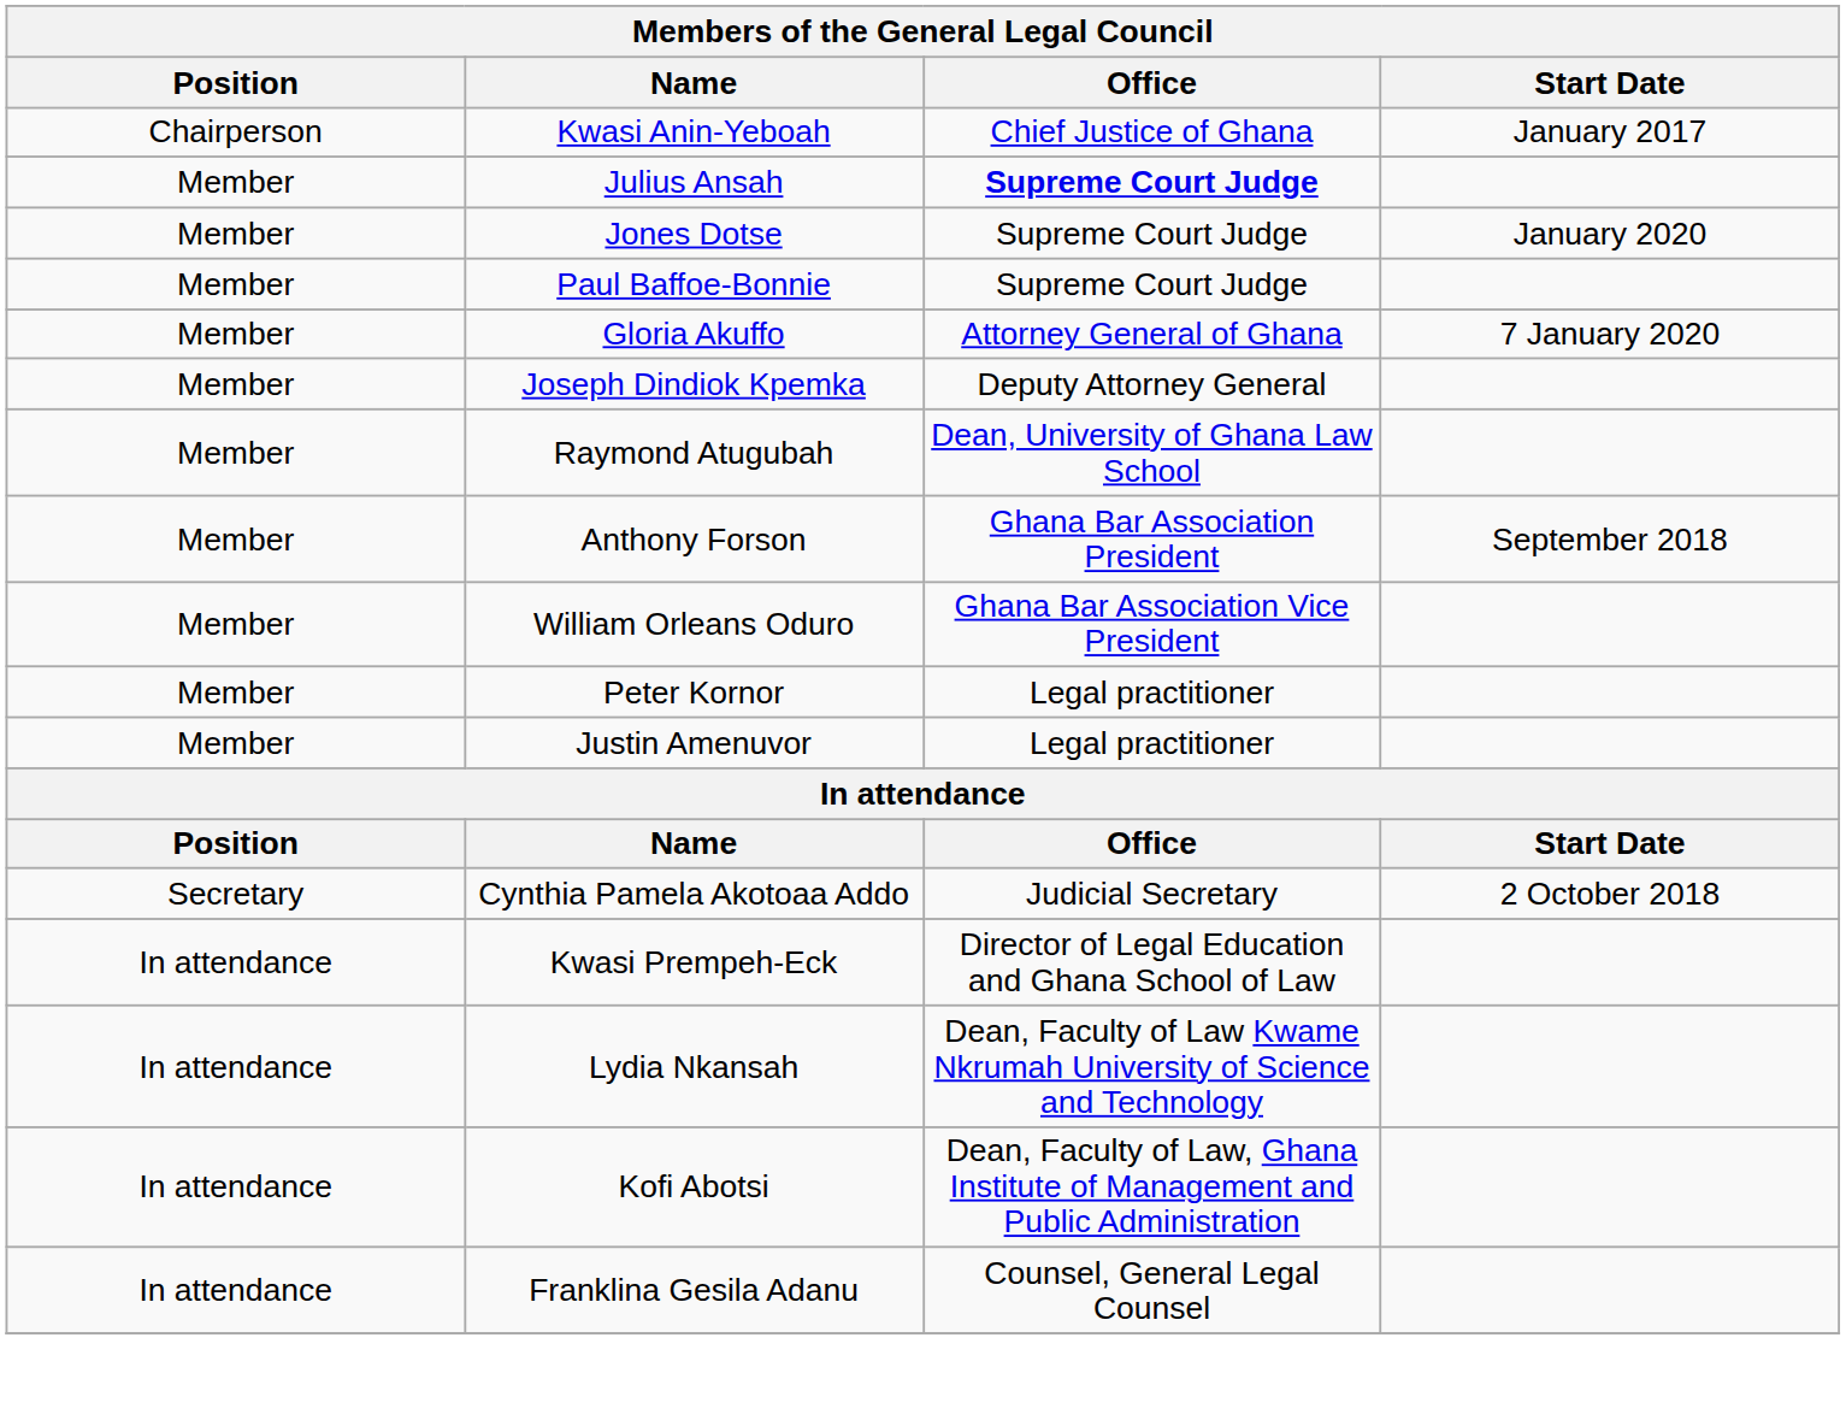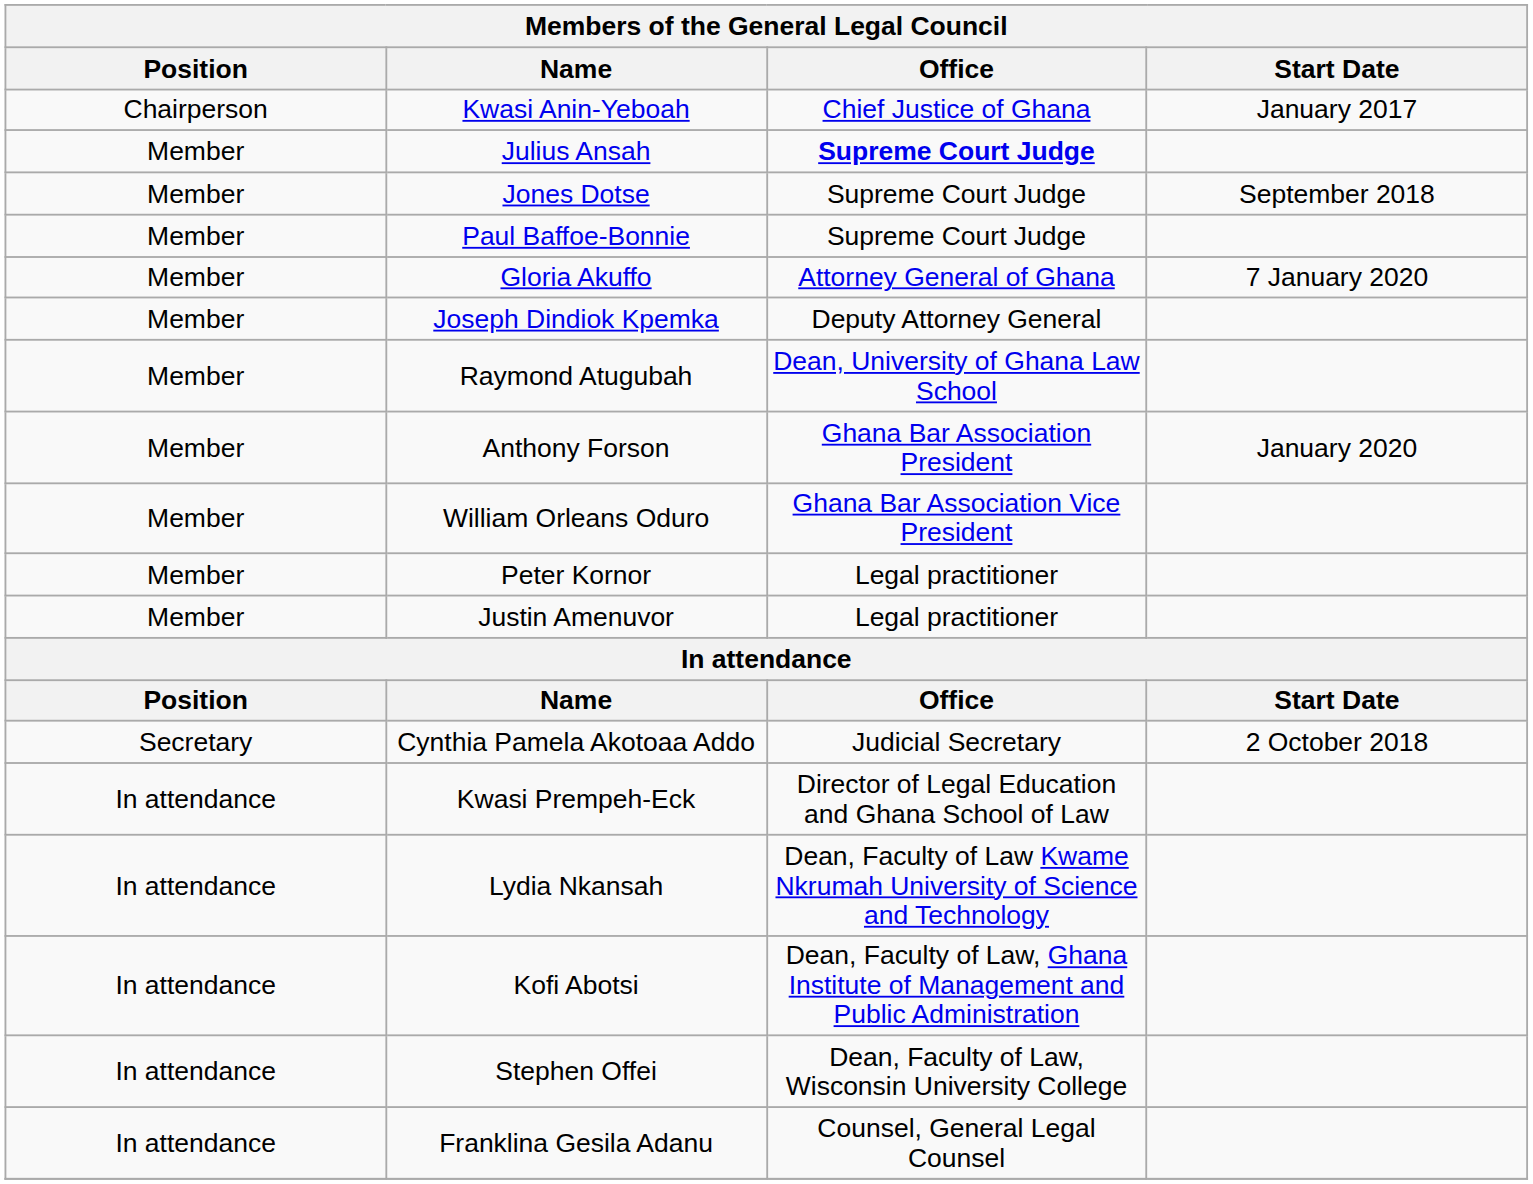Jones Dotse | Start Date: January 2020 -> September 2018
Anthony Forson | Start Date: September 2018 -> January 2020
+ row: In attendance | Stephen Offei | Dean, Faculty of Law, Wisconsin University College
